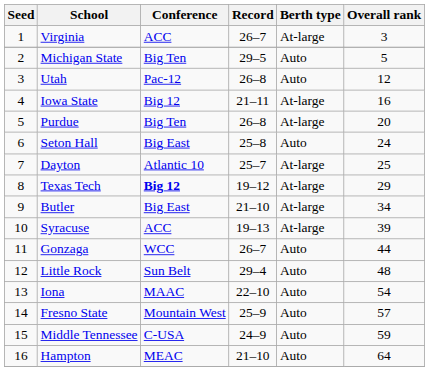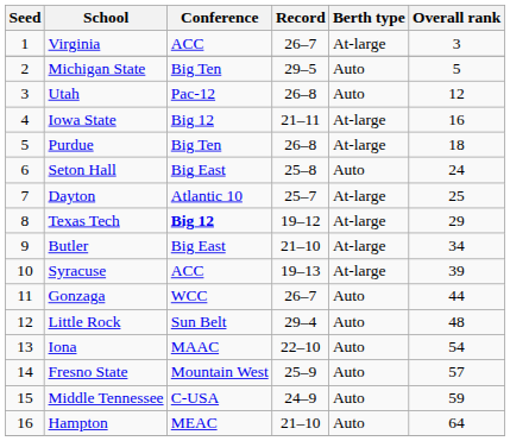Purdue | Overall rank: 20 -> 18
